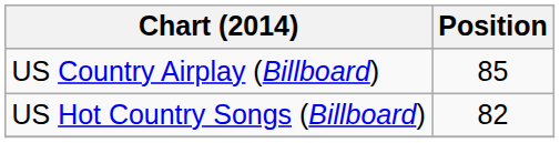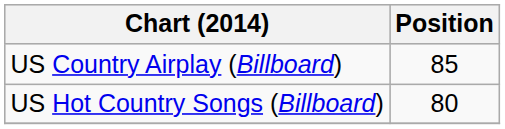US Hot Country Songs (Billboard) | Position: 82 -> 80
